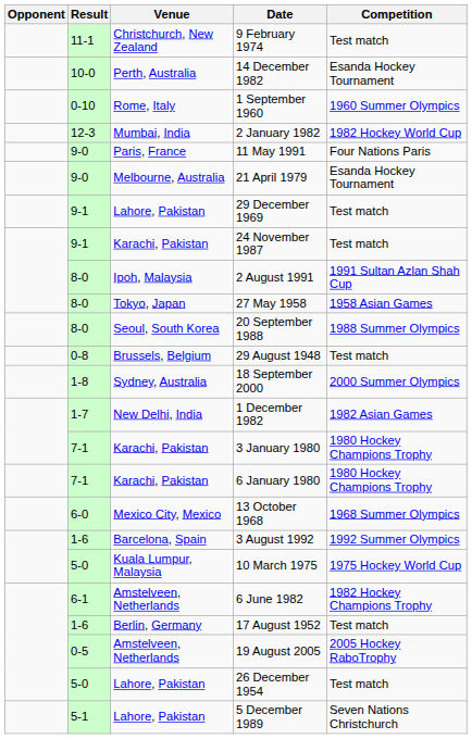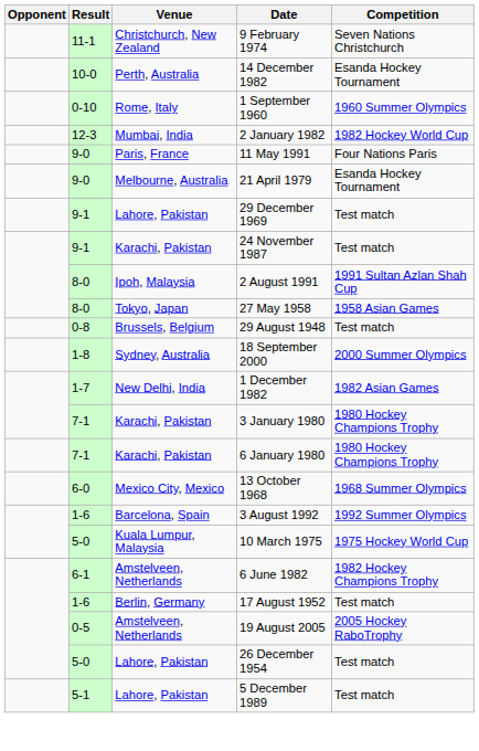9 February 1974 | Competition: Test match -> Seven Nations Christchurch
- row: 8-0 | Seoul, South Korea | 20 September 1988 | 1988 Summer Olympics
5 December 1989 | Competition: Seven Nations Christchurch -> Test match
